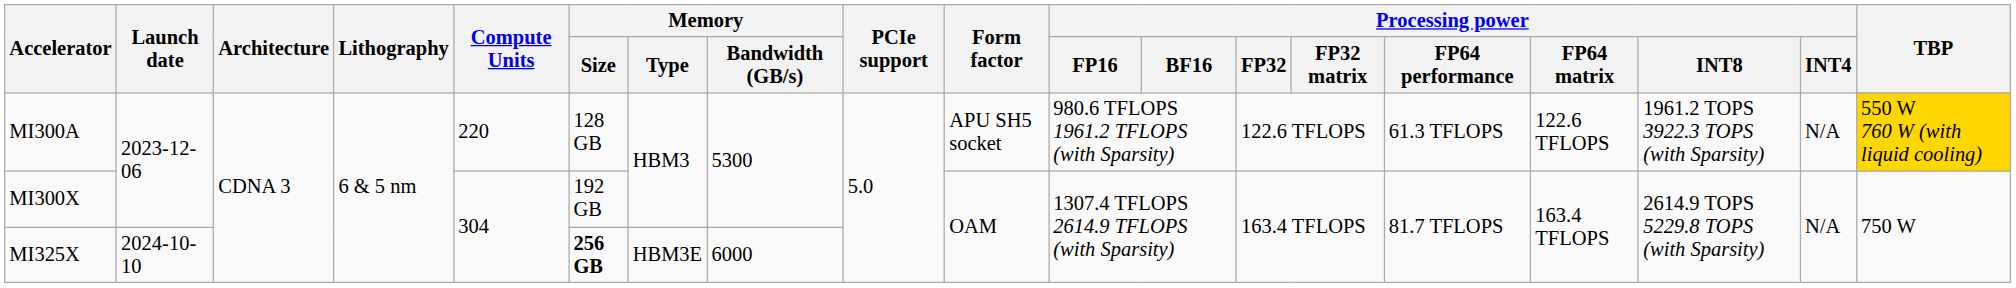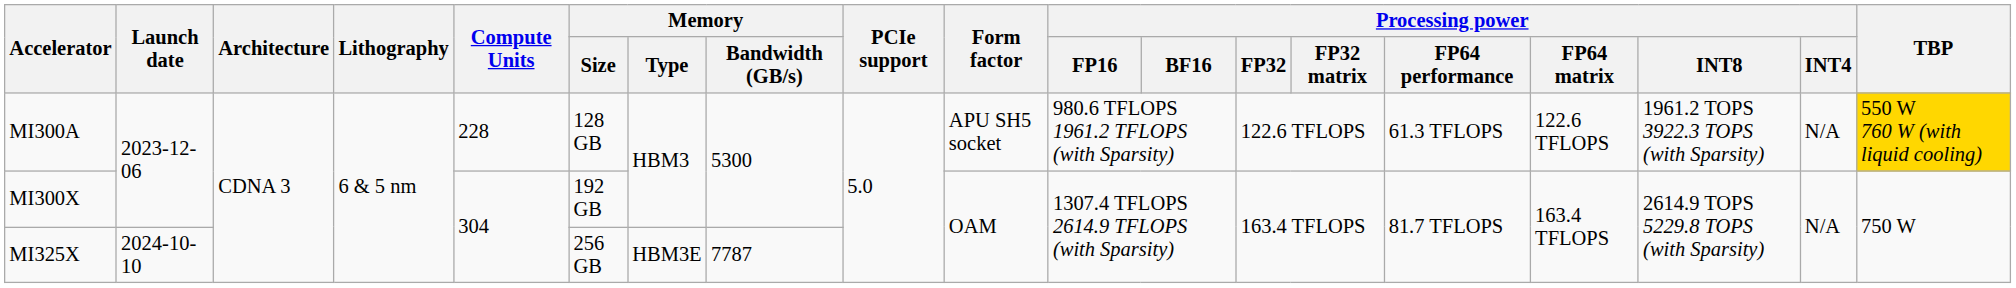MI300A | Compute Units: 220 -> 228
MI325X | Memory / Size: bold -> normal
MI325X | Memory / Bandwidth (GB/s): 6000 -> 7787
